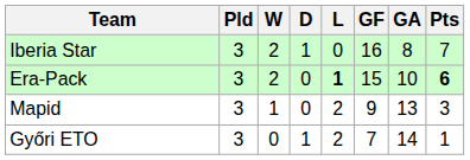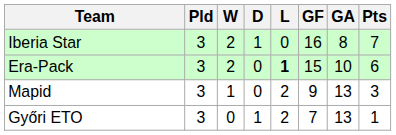Era-Pack | Pts: bold -> normal
Győri ETO | GA: 14 -> 13
